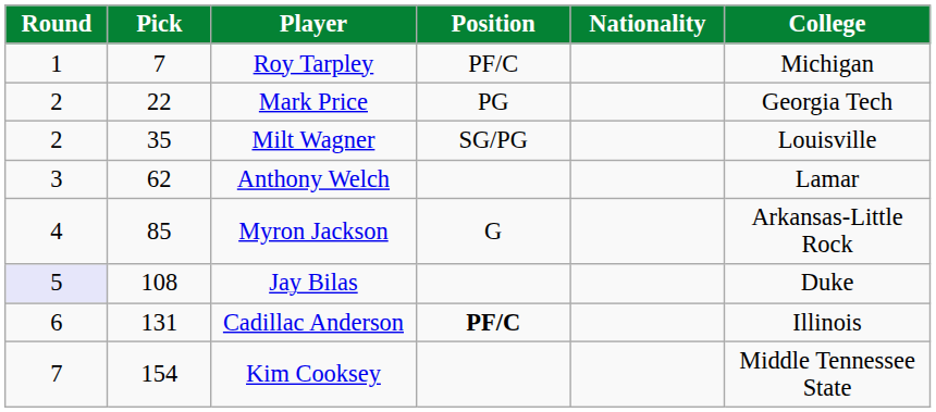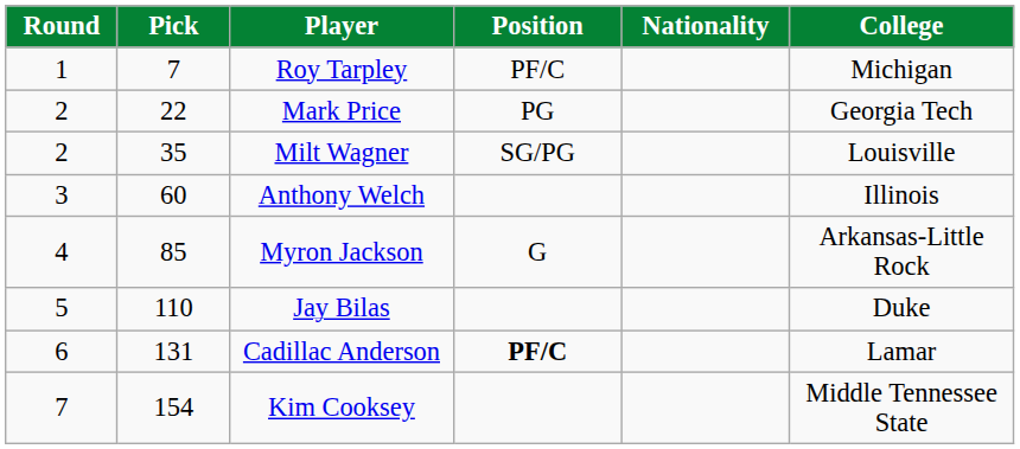Anthony Welch | Pick: 62 -> 60
Anthony Welch | College: Lamar -> Illinois
Jay Bilas | Round: lavender background -> no background
Jay Bilas | Pick: 108 -> 110
Cadillac Anderson | College: Illinois -> Lamar
